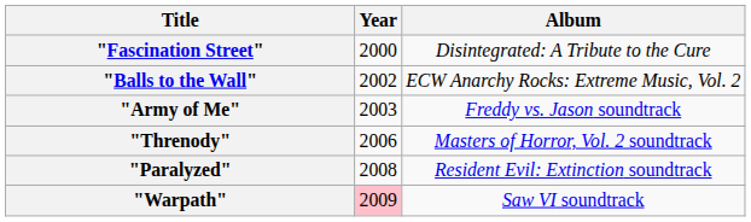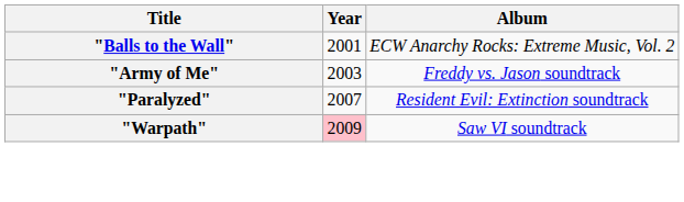- row: "Fascination Street" | 2000 | Disintegrated: A Tribute to the Cure
"Balls to the Wall" | Year: 2002 -> 2001
- row: "Threnody" | 2006 | Masters of Horror, Vol. 2 soundtrack
"Paralyzed" | Year: 2008 -> 2007
